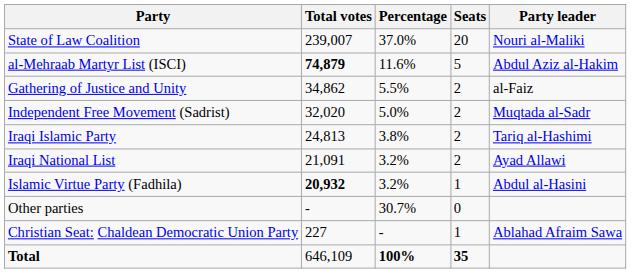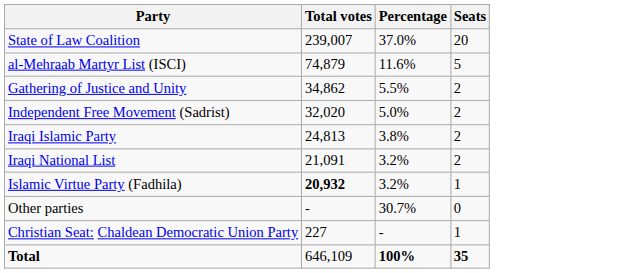- column: Party leader | Nouri al-Maliki | Abdul Aziz al-Hakim | al-Faiz | Muqtada al-Sadr | Tariq al-Hashimi | Ayad Allawi | Abdul al-Hasini | Ablahad Afraim Sawa
al-Mehraab Martyr List (ISCI) | Total votes: bold -> normal
